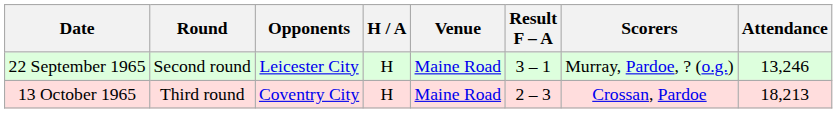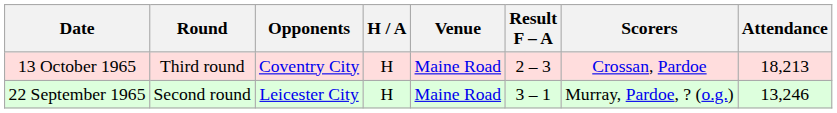rows swapped: 22 September 1965 <-> 13 October 1965
